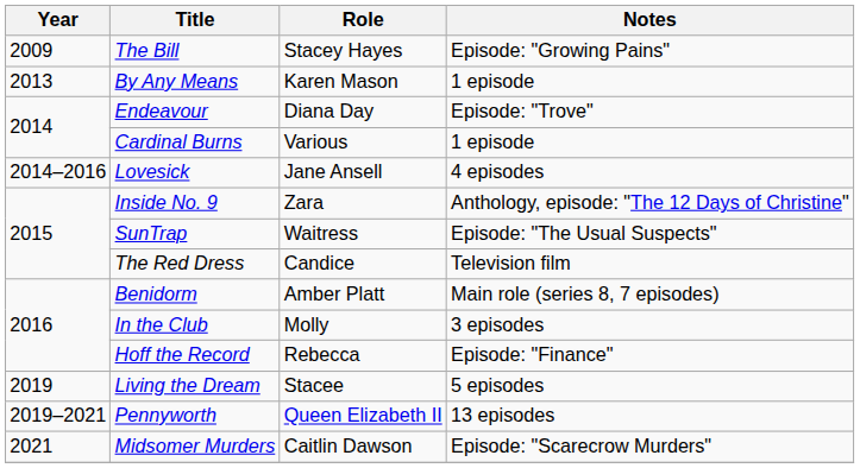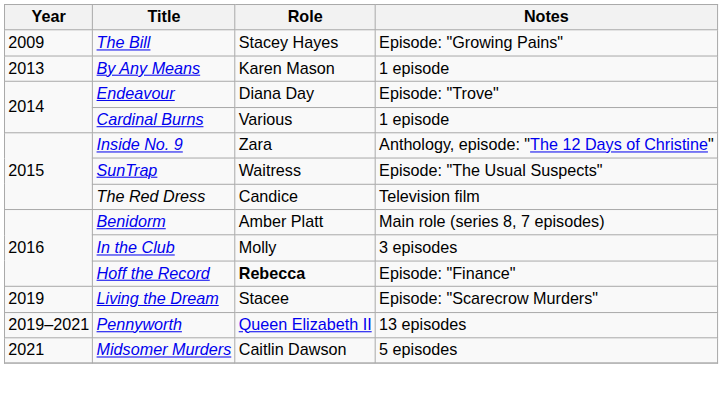- row: 2014–2016 | Lovesick | Jane Ansell | 4 episodes
Hoff the Record | Role: normal -> bold
Living the Dream | Notes: 5 episodes -> Episode: "Scarecrow Murders"
Midsomer Murders | Notes: Episode: "Scarecrow Murders" -> 5 episodes
